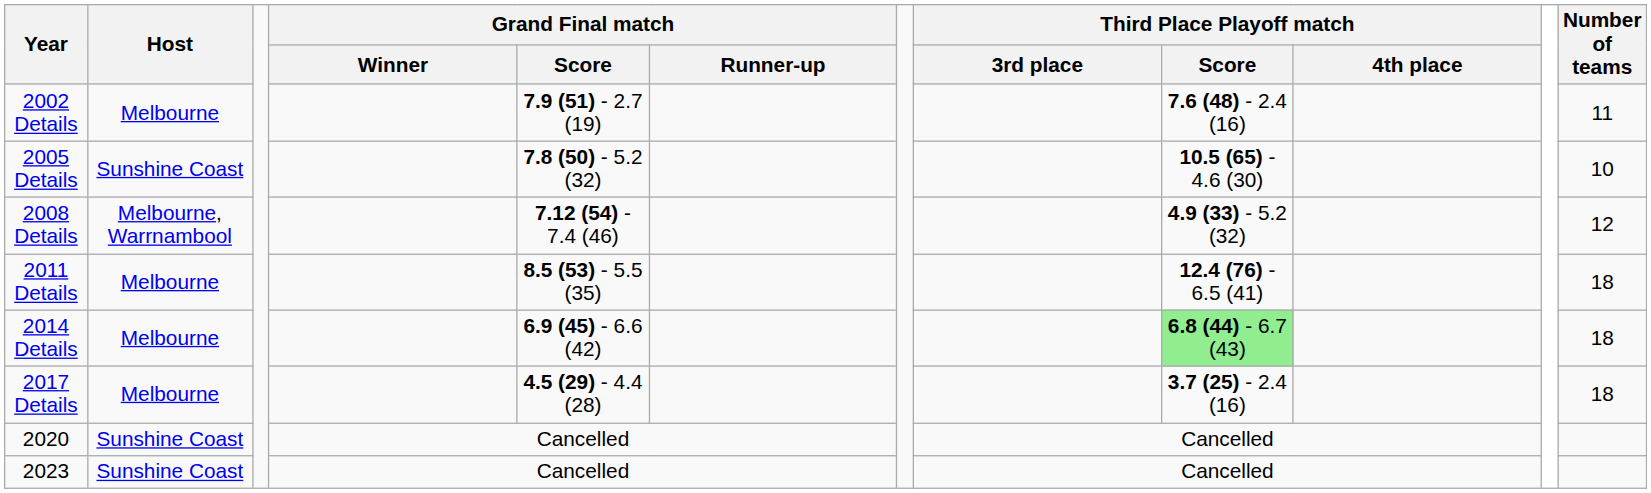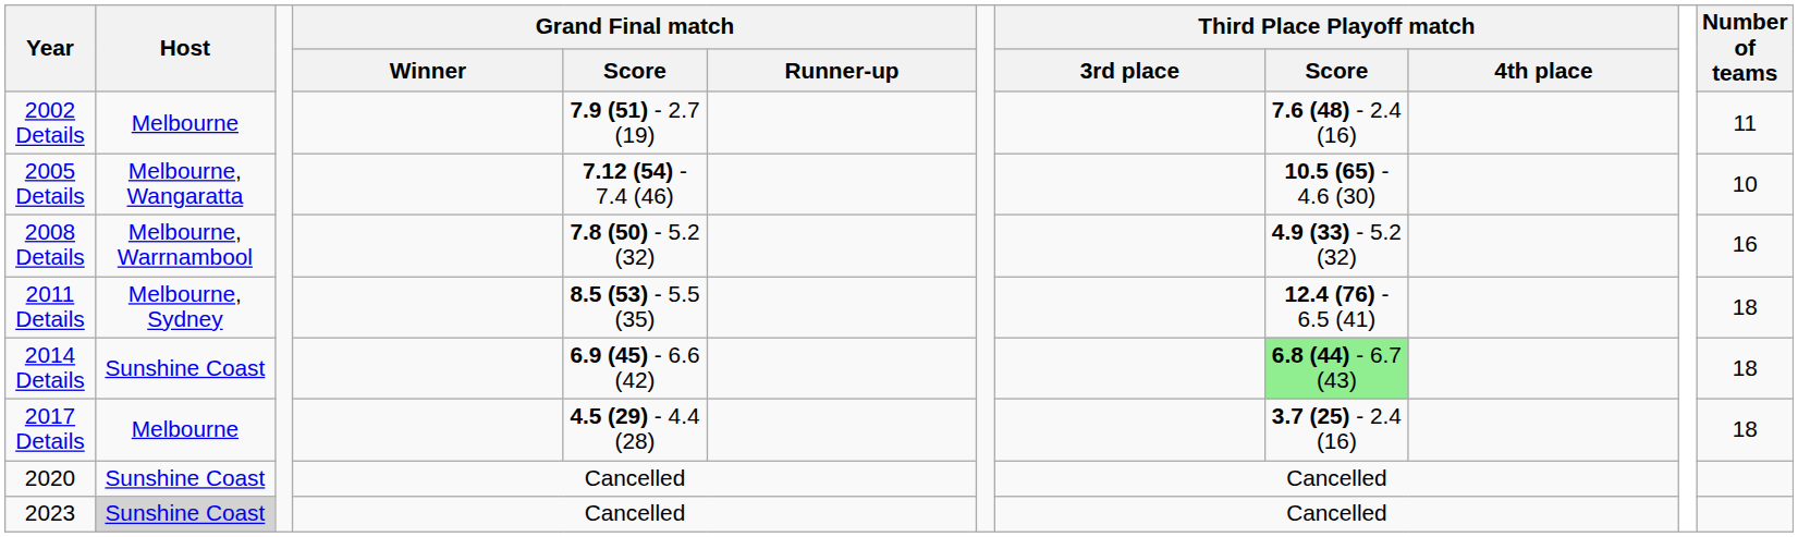2005 Details | Host: Sunshine Coast -> Melbourne, Wangaratta
2005 Details | Grand Final match / Score: 7.8 (50) - 5.2 (32) -> 7.12 (54) - 7.4 (46)
2008 Details | Grand Final match / Score: 7.12 (54) - 7.4 (46) -> 7.8 (50) - 5.2 (32)
2008 Details | Number of teams: 12 -> 16
2011 Details | Host: Melbourne -> Melbourne, Sydney
2014 Details | Host: Melbourne -> Sunshine Coast
2023 | Host: no background -> lightgrey background
